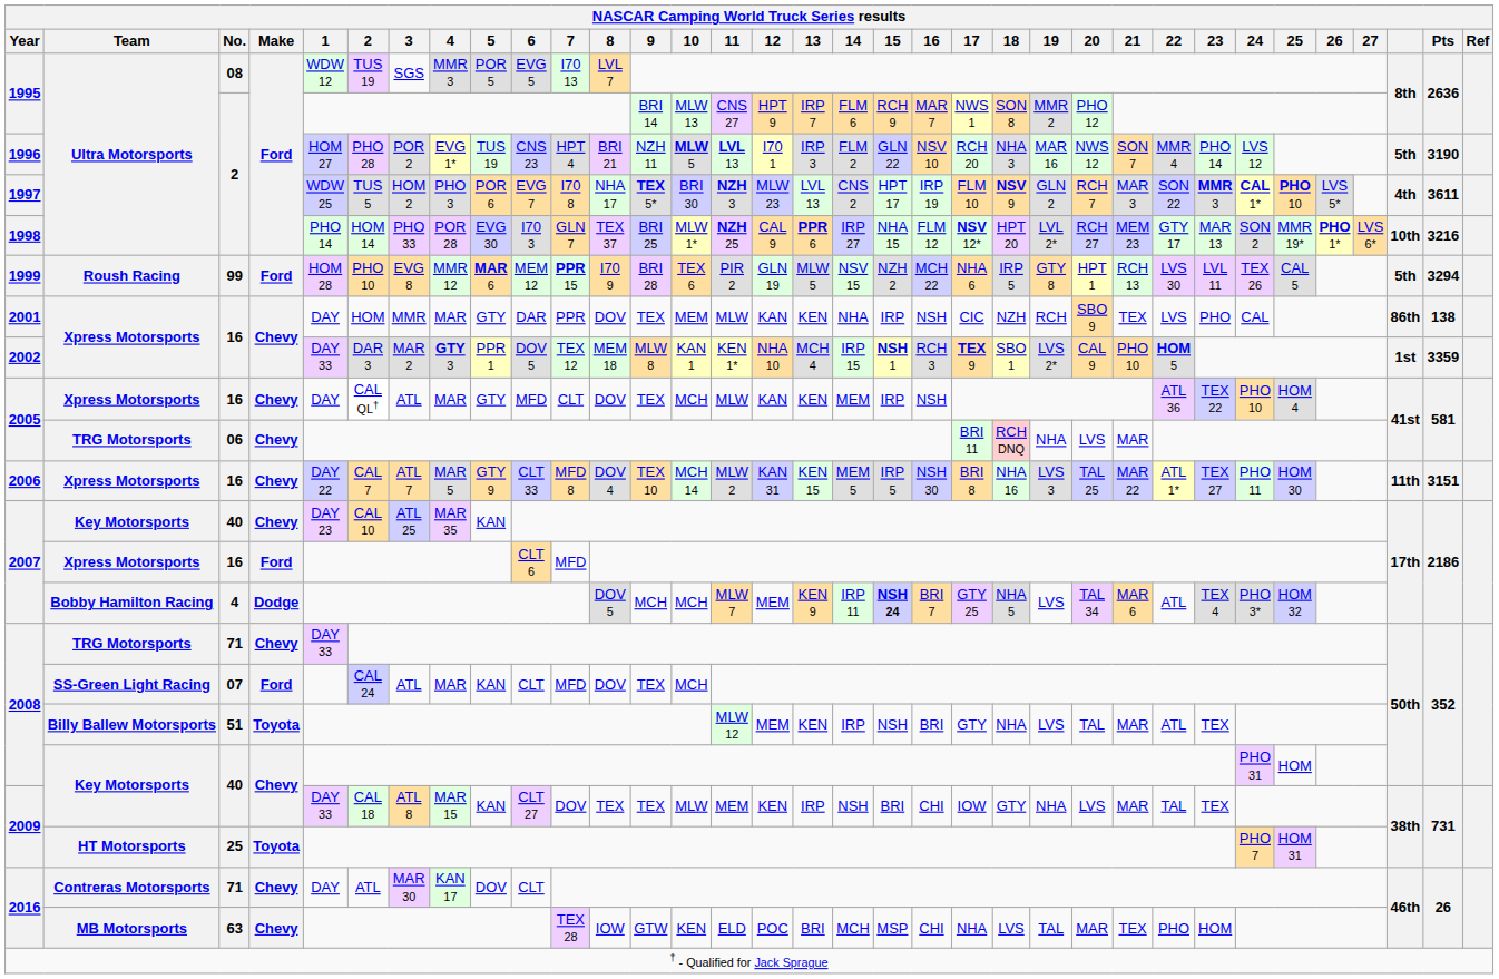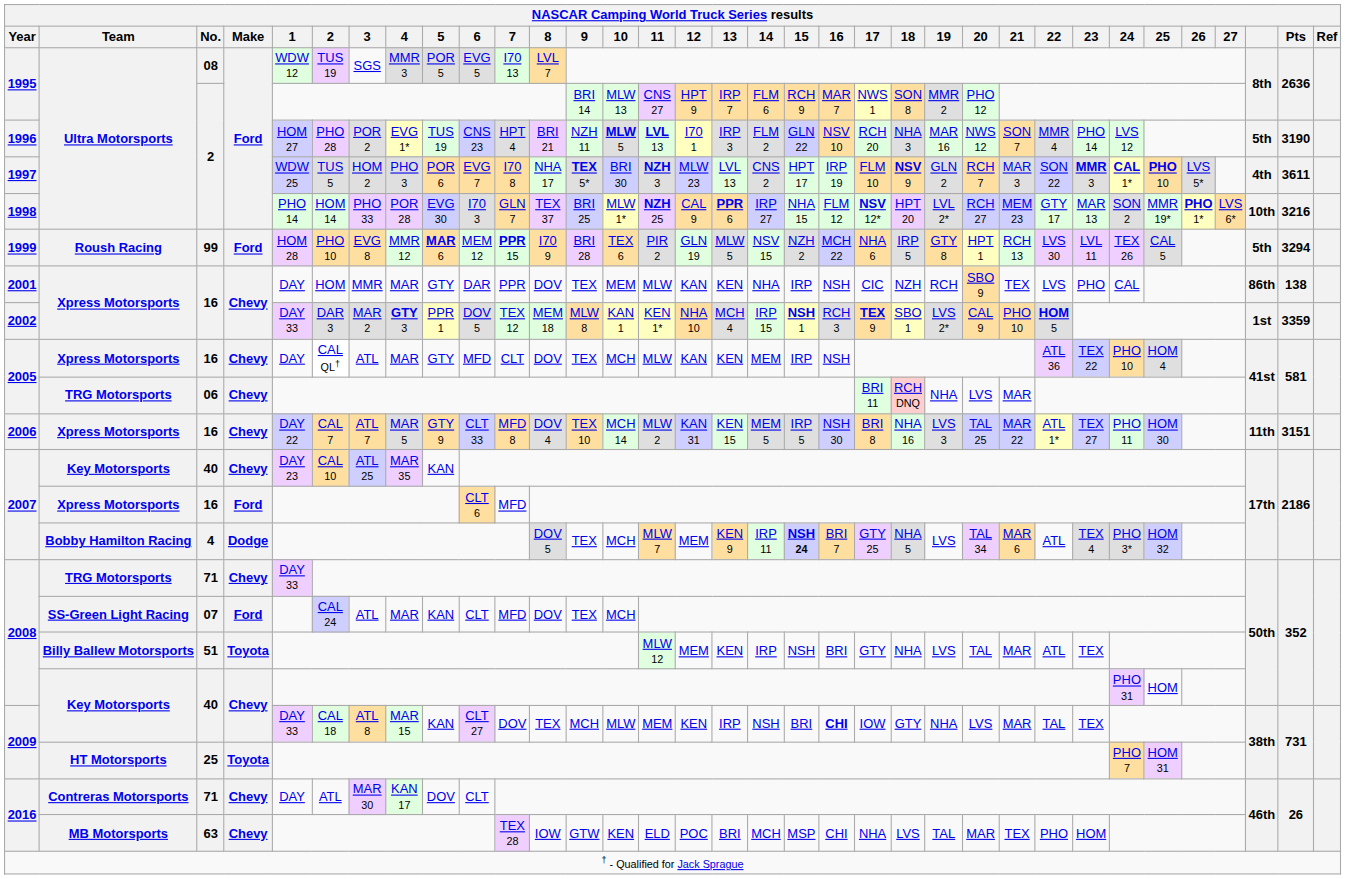2007 / 4 | 9: MCH -> TEX
2009 / 40 | 9: TEX -> MCH
2009 / 40 | 16: normal -> bold
